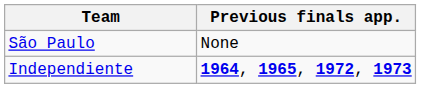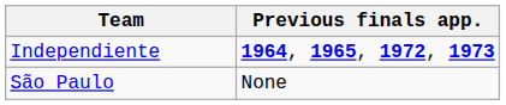rows swapped: São Paulo <-> Independiente
